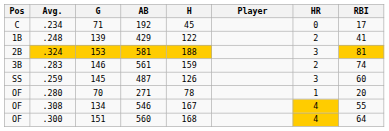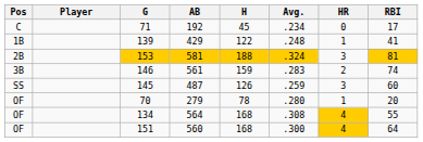columns swapped: Player <-> Avg.
139 | HR: 2 -> 1
70 | AB: 271 -> 279
134 | AB: 546 -> 564
134 | H: 167 -> 168
